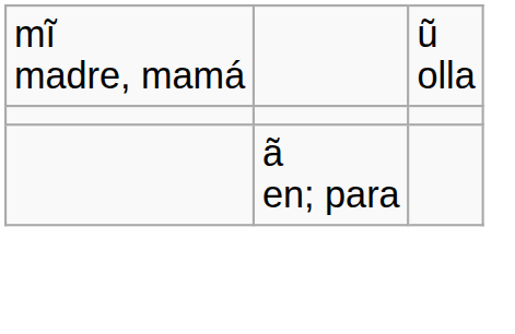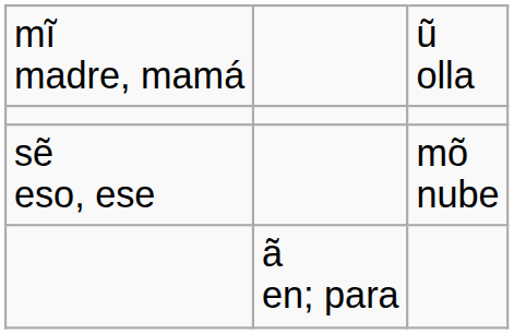+ row: sẽ eso, ese | mõ nube
